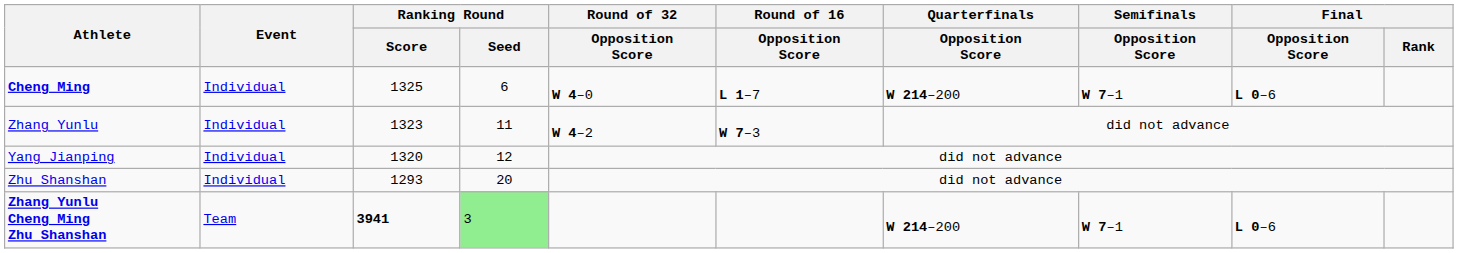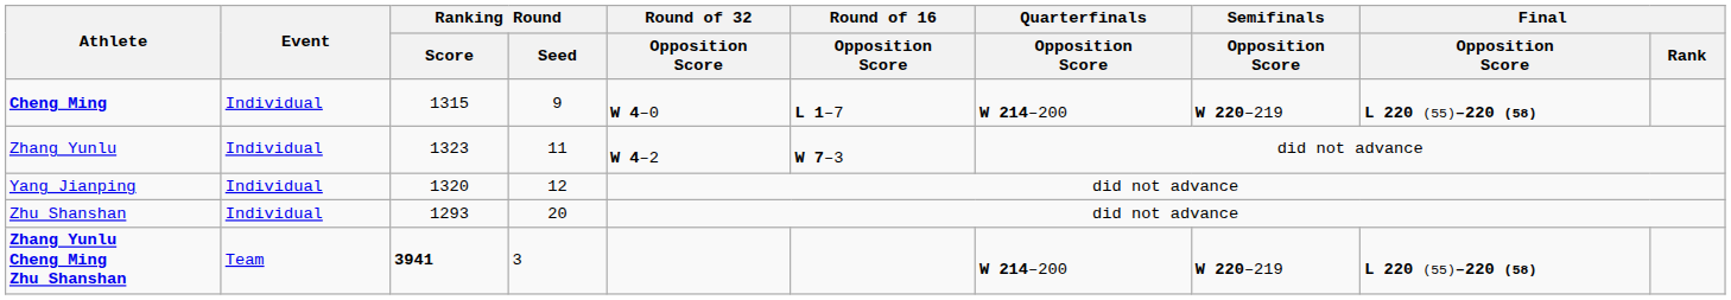Cheng Ming | Ranking Round / Score: 1325 -> 1315
Cheng Ming | Ranking Round / Seed: 6 -> 9
Cheng Ming | Semifinals / Opposition Score: W 7–1 -> W 220–219
Cheng Ming | Final / Opposition Score: L 0–6 -> L 220 (55)–220 (58)
Zhang Yunlu Cheng Ming Zhu Shanshan | Ranking Round / Seed: lightgreen background -> no background
Zhang Yunlu Cheng Ming Zhu Shanshan | Semifinals / Opposition Score: W 7–1 -> W 220–219
Zhang Yunlu Cheng Ming Zhu Shanshan | Final / Opposition Score: L 0–6 -> L 220 (55)–220 (58)
